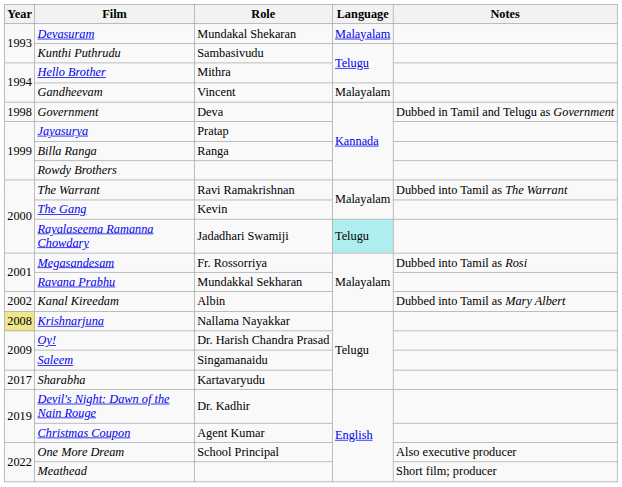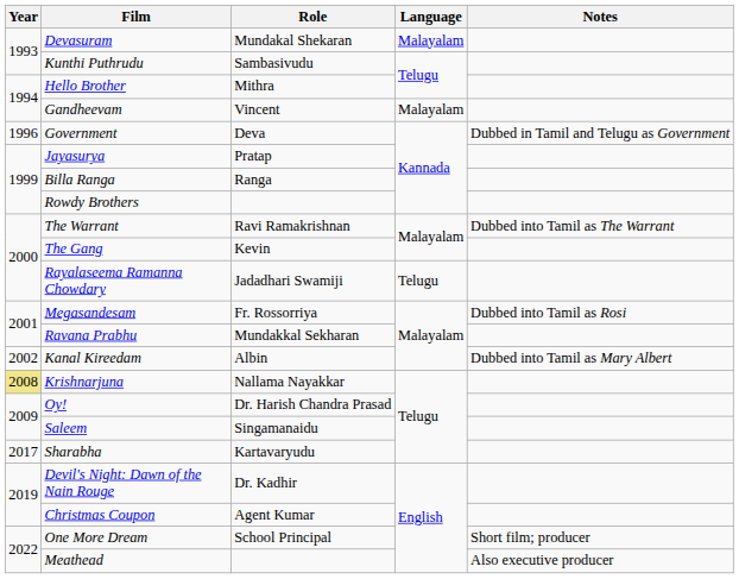Government | Year: 1998 -> 1996
Rayalaseema Ramanna Chowdary | Language: paleturquoise background -> no background
One More Dream | Notes: Also executive producer -> Short film; producer
Meathead | Notes: Short film; producer -> Also executive producer
